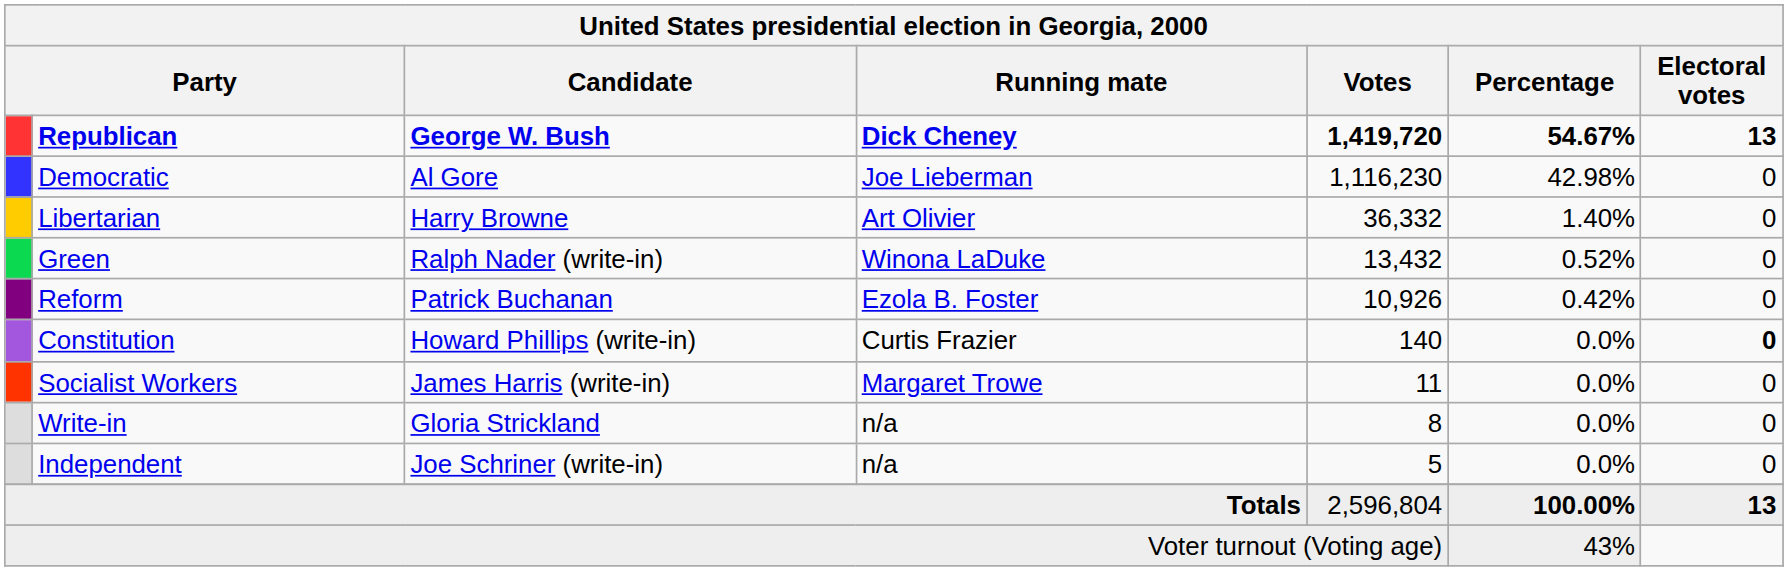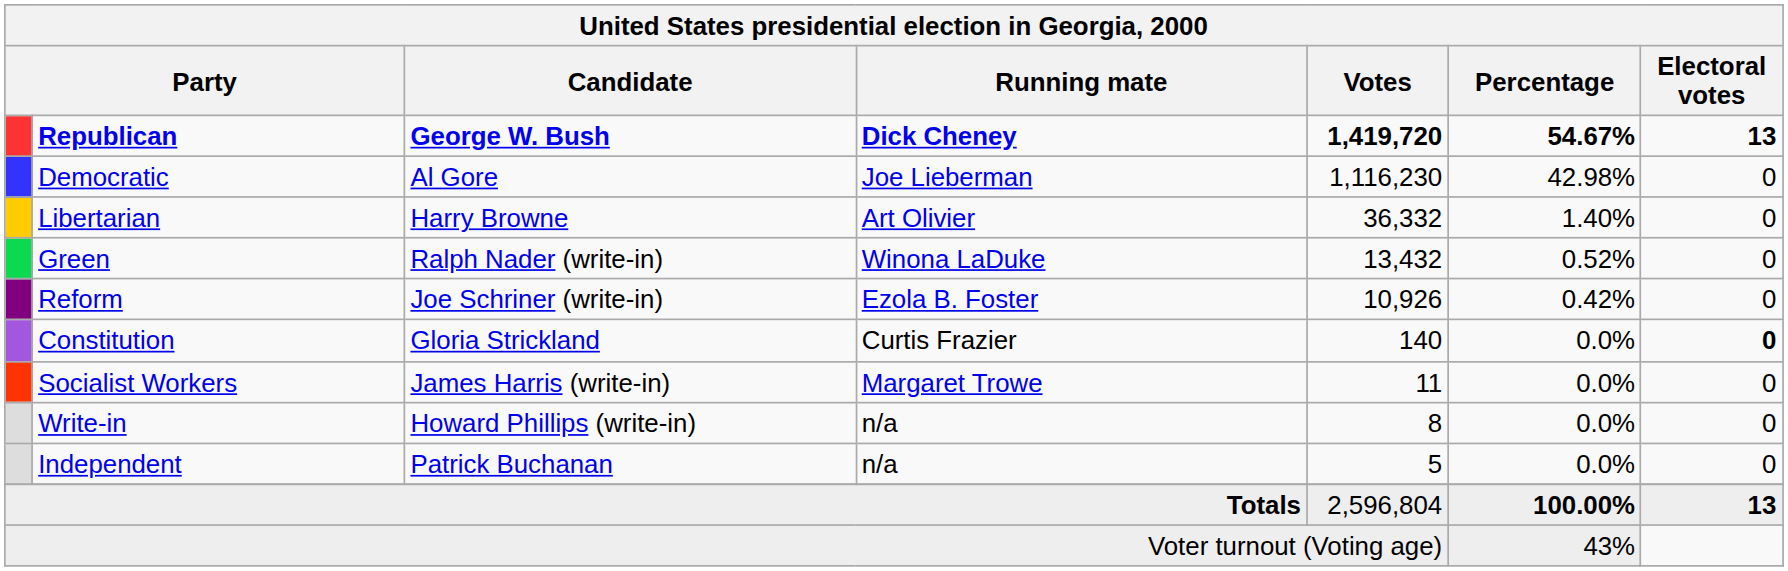Reform | Candidate: Patrick Buchanan -> Joe Schriner (write-in)
Constitution | Candidate: Howard Phillips (write-in) -> Gloria Strickland
Write-in | Candidate: Gloria Strickland -> Howard Phillips (write-in)
Independent | Candidate: Joe Schriner (write-in) -> Patrick Buchanan
